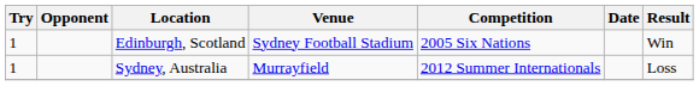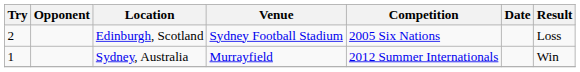Edinburgh, Scotland | Try: 1 -> 2
Edinburgh, Scotland | Result: Win -> Loss
Sydney, Australia | Result: Loss -> Win
